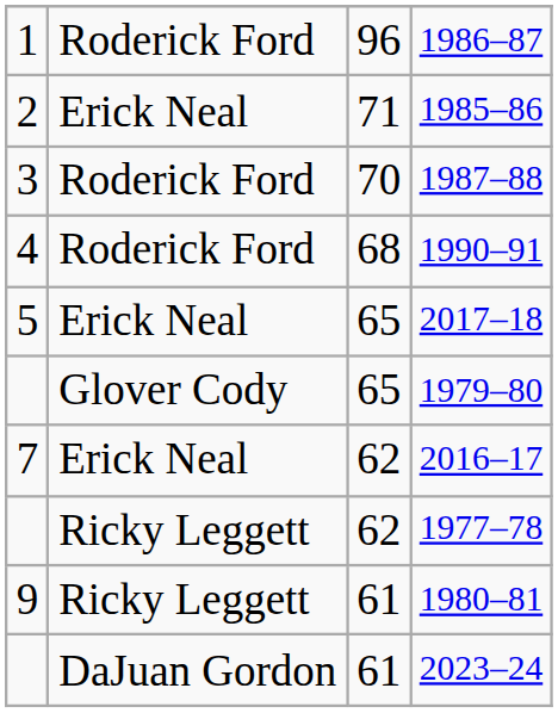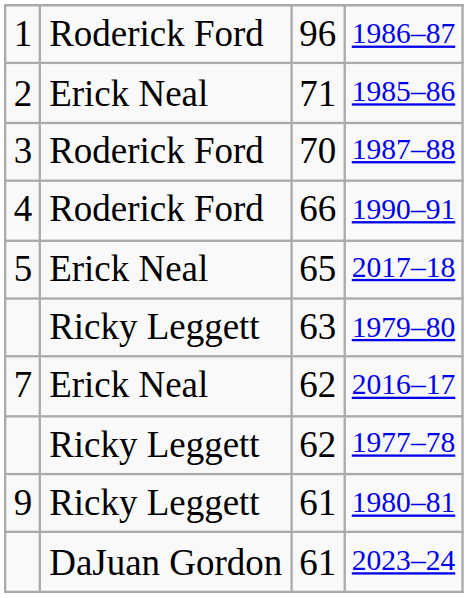1990–91 | column 3: 68 -> 66
1979–80 | column 2: Glover Cody -> Ricky Leggett
1979–80 | column 3: 65 -> 63
